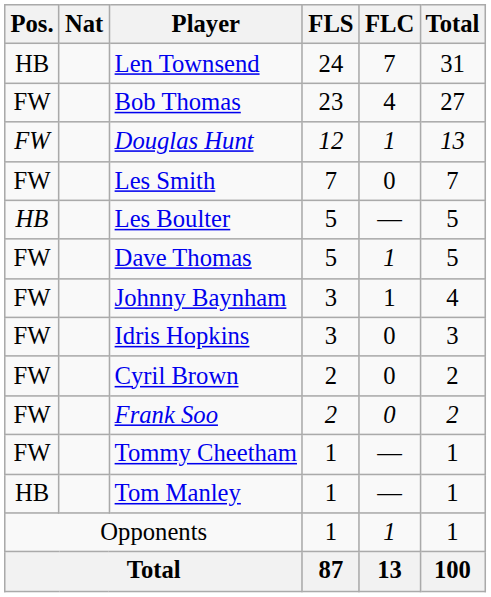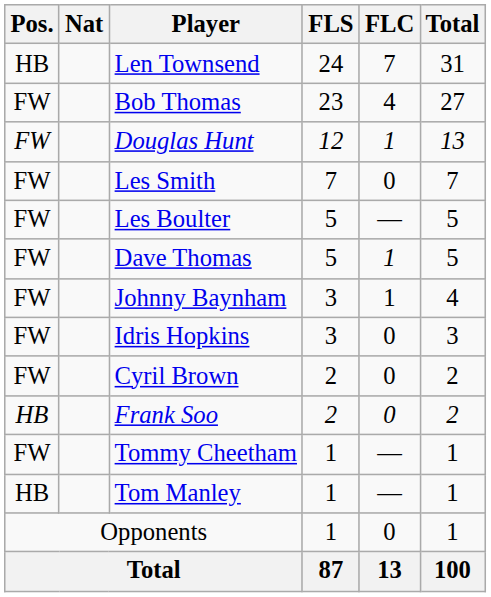Les Boulter | Pos.: HB -> FW
Frank Soo | Pos.: FW -> HB
Opponents | FLC: 1 -> 0
